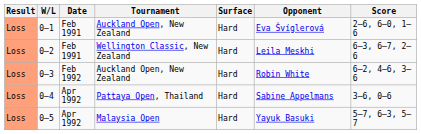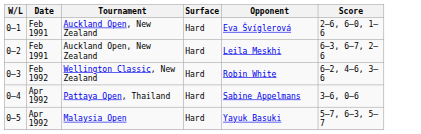- column: Result | Loss | Loss | Loss | Loss | Loss
0–2 | Tournament: Wellington Classic, New Zealand -> Auckland Open, New Zealand
0–3 | Tournament: Auckland Open, New Zealand -> Wellington Classic, New Zealand
